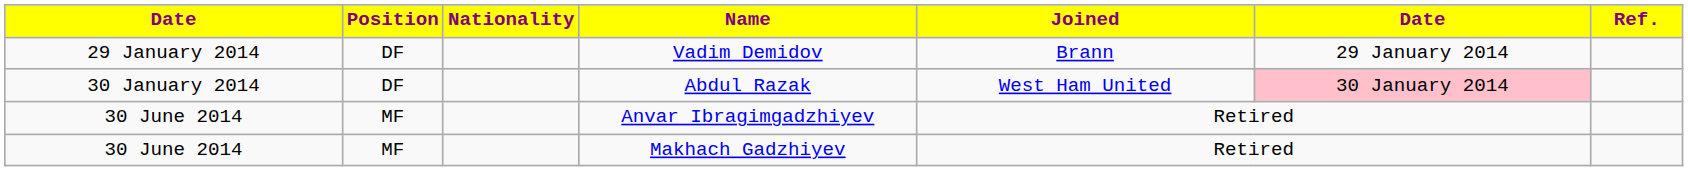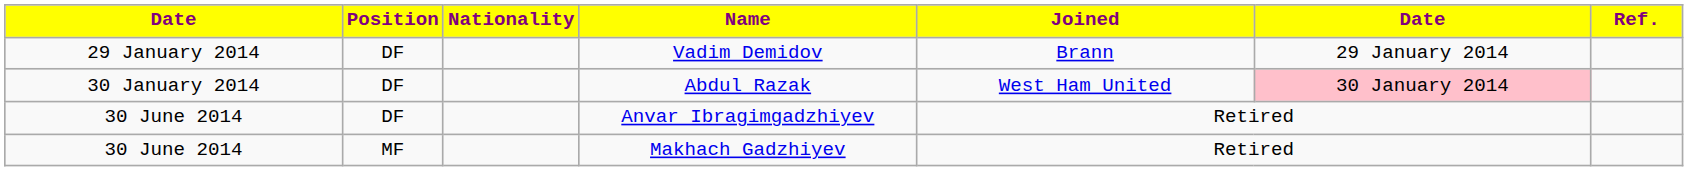Anvar Ibragimgadzhiyev | Position: MF -> DF
